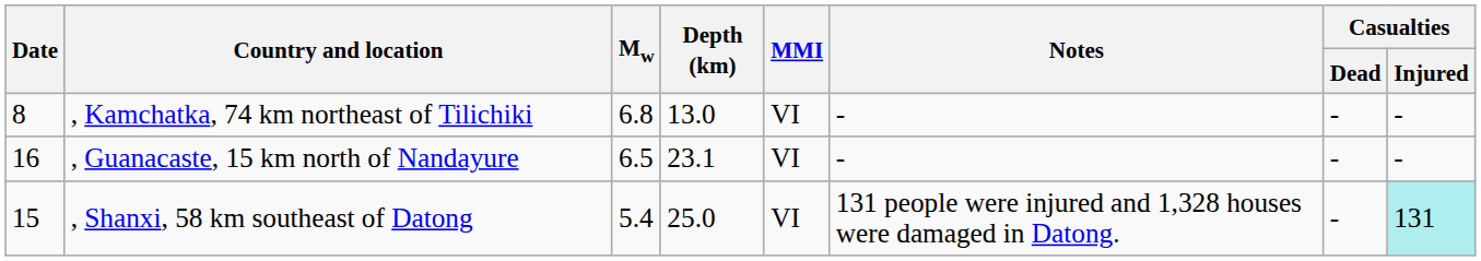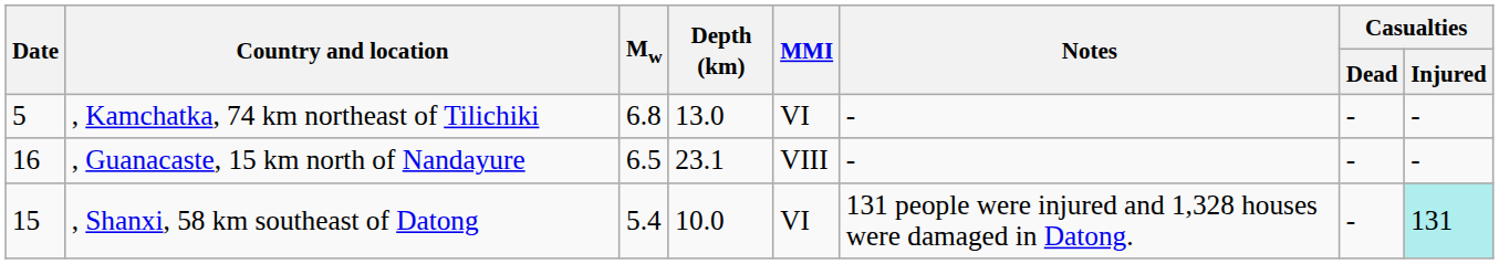, Kamchatka, 74 km northeast of Tilichiki | Date: 8 -> 5
, Guanacaste, 15 km north of Nandayure | MMI: VI -> VIII
, Shanxi, 58 km southeast of Datong | Depth (km): 25.0 -> 10.0
